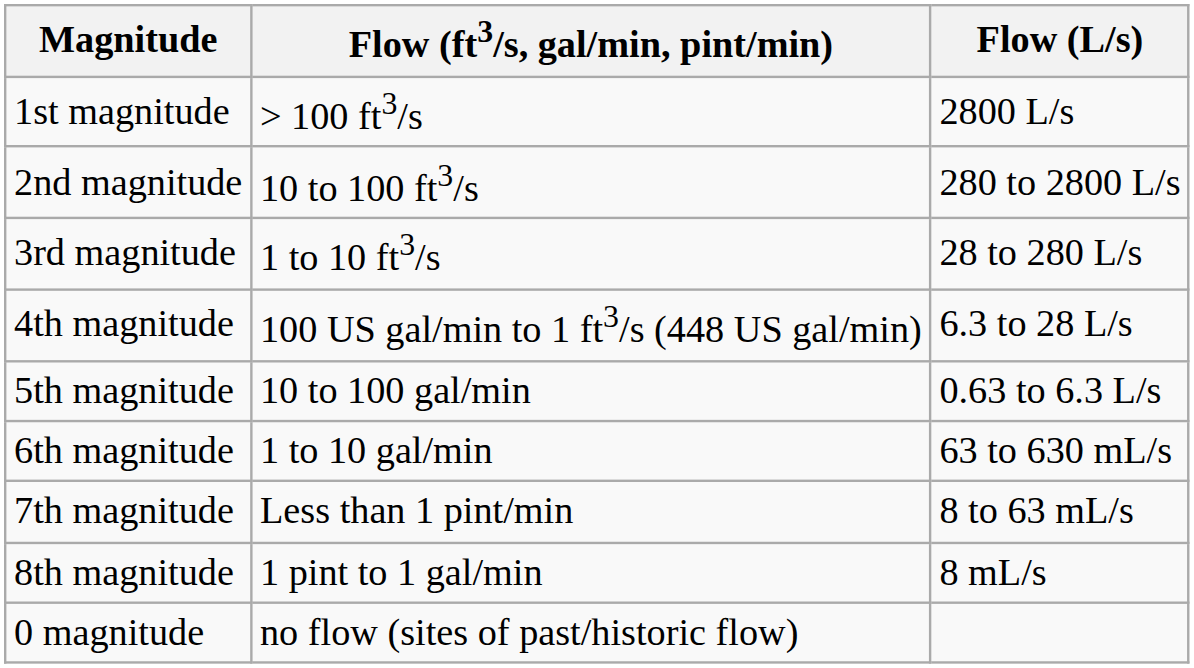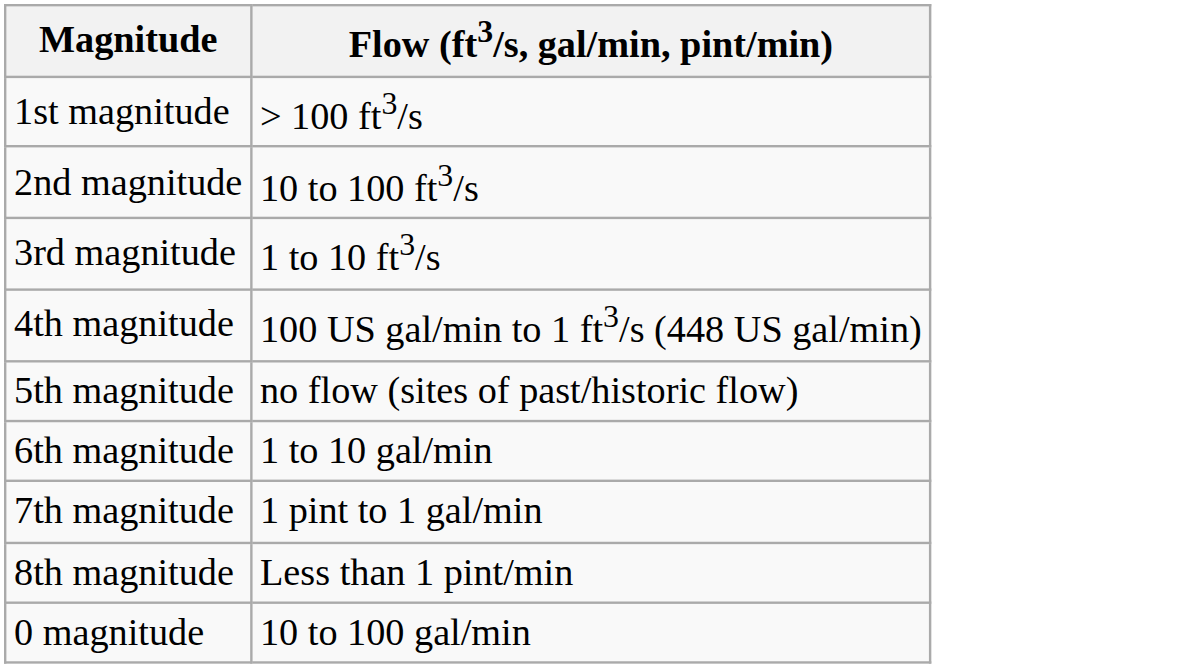- column: Flow (L/s) | 2800 L/s | 280 to 2800 L/s | 28 to 280 L/s | 6.3 to 28 L/s | 0.63 to 6.3 L/s | 63 to 630 mL/s | 8 to 63 mL/s | 8 mL/s
5th magnitude | Flow (ft3/s, gal/min, pint/min): 10 to 100 gal/min -> no flow (sites of past/historic flow)
7th magnitude | Flow (ft3/s, gal/min, pint/min): Less than 1 pint/min -> 1 pint to 1 gal/min
8th magnitude | Flow (ft3/s, gal/min, pint/min): 1 pint to 1 gal/min -> Less than 1 pint/min
0 magnitude | Flow (ft3/s, gal/min, pint/min): no flow (sites of past/historic flow) -> 10 to 100 gal/min
